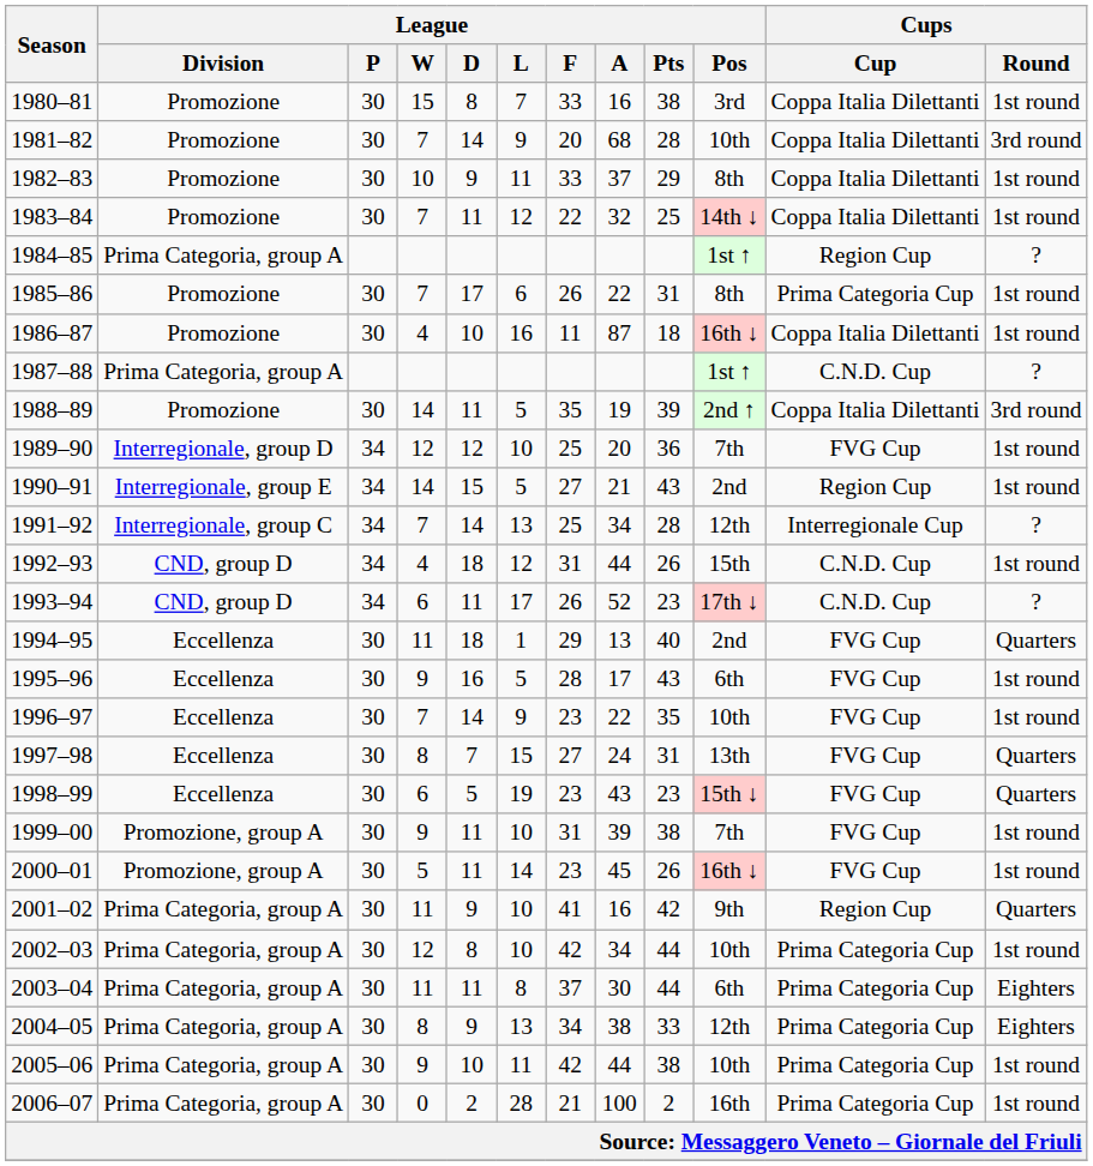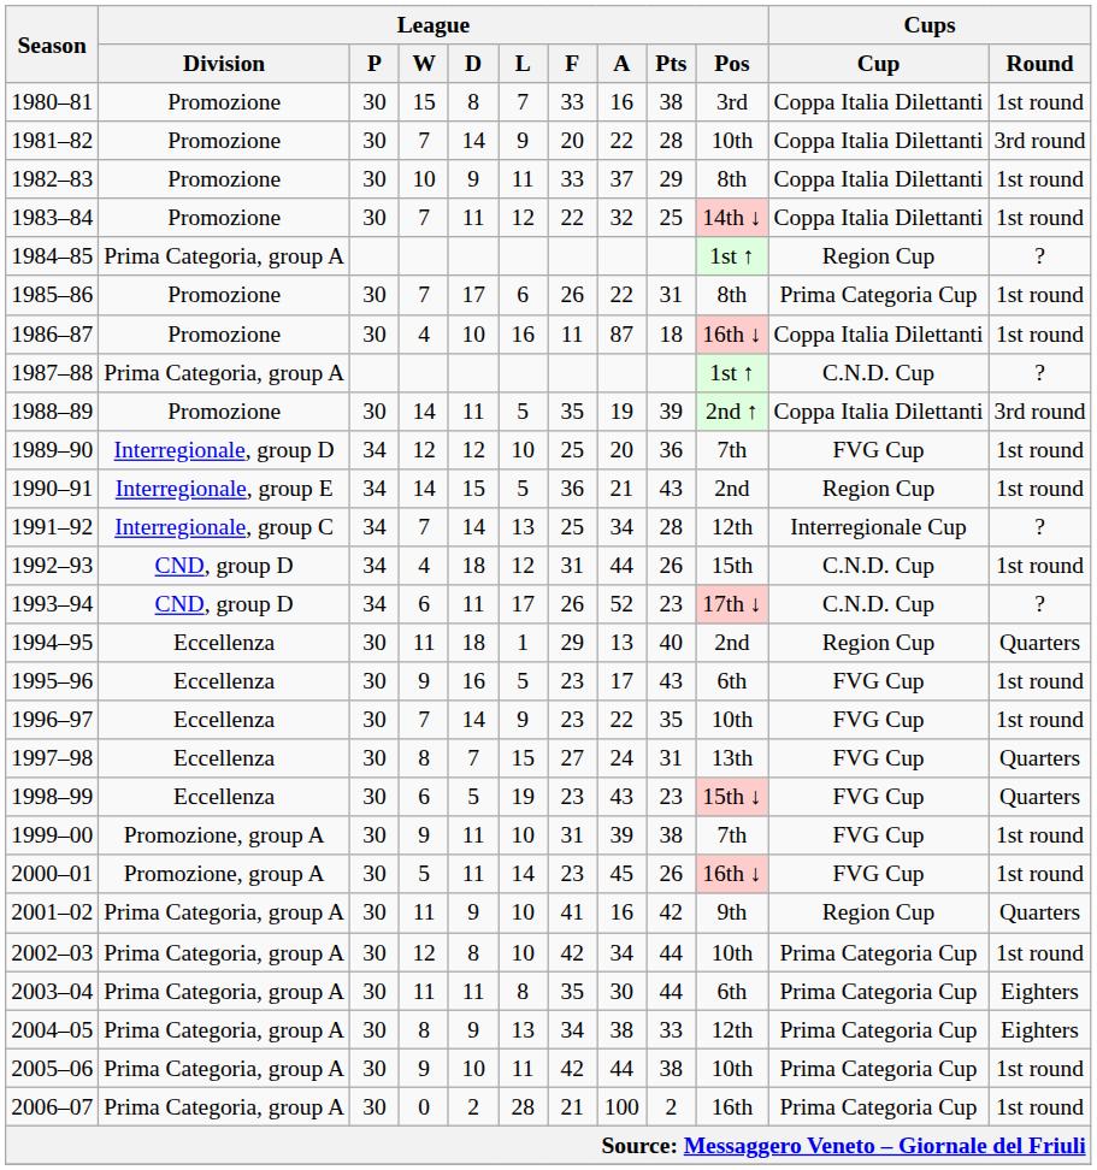1981–82 | League / A: 68 -> 22
1990–91 | League / F: 27 -> 36
1994–95 | Cups / Cup: FVG Cup -> Region Cup
1995–96 | League / F: 28 -> 23
2003–04 | League / F: 37 -> 35
